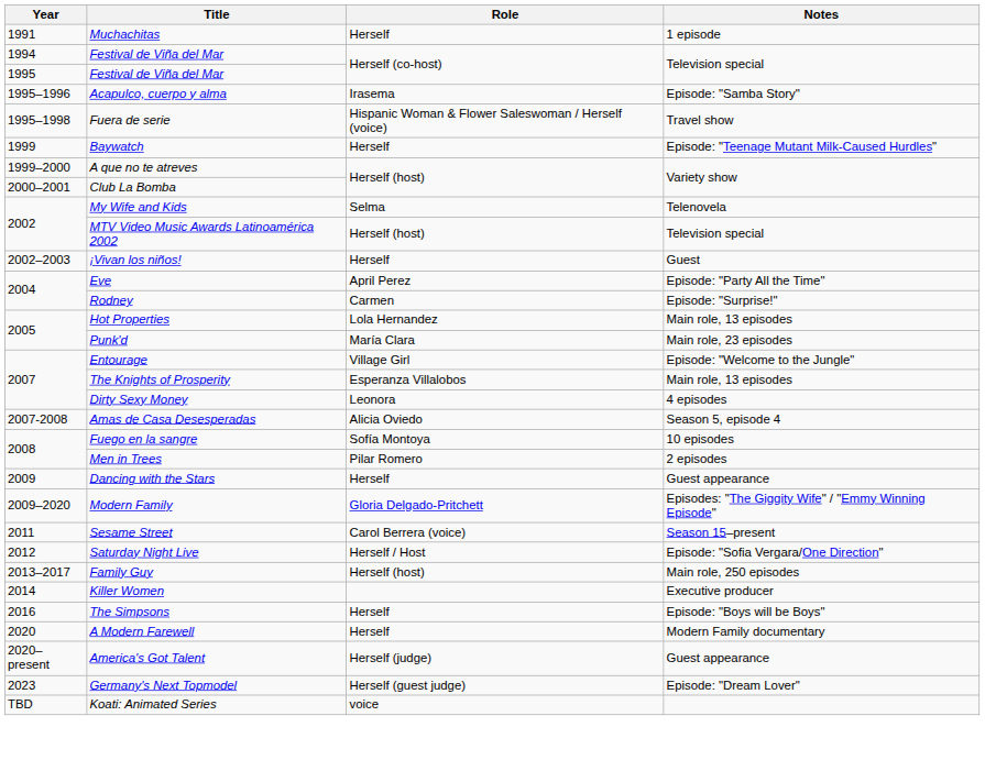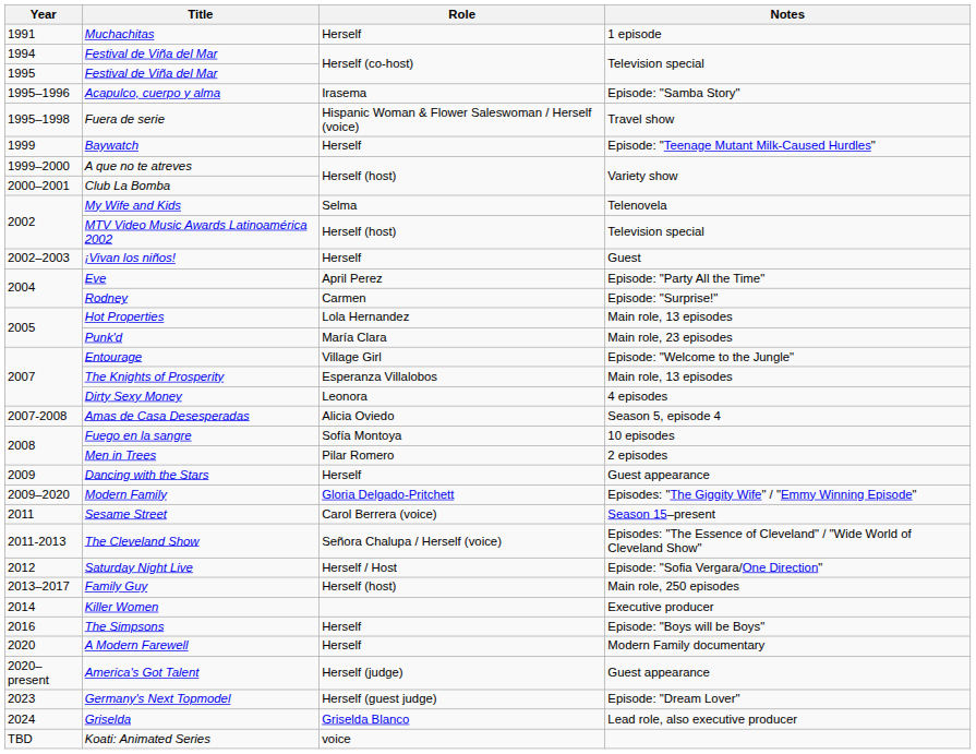+ row: 2011-2013 | The Cleveland Show | Señora Chalupa / Herself (voice) | Episodes: "The Essence of Cleveland" / "Wide World of Cleveland Show"
+ row: 2024 | Griselda | Griselda Blanco | Lead role, also executive producer
